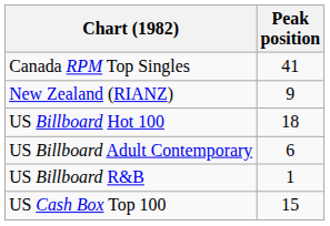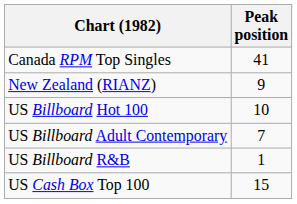US Billboard Hot 100 | Peak position: 18 -> 10
US Billboard Adult Contemporary | Peak position: 6 -> 7
